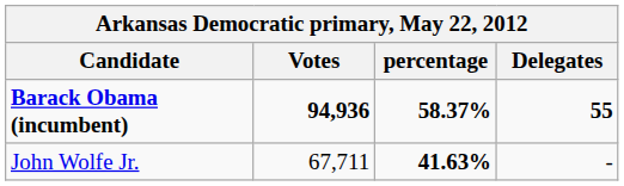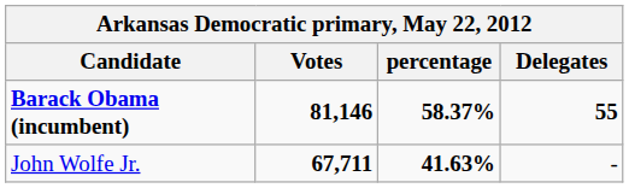Barack Obama (incumbent) | Votes: 94,936 -> 81,146
John Wolfe Jr. | Votes: normal -> bold
